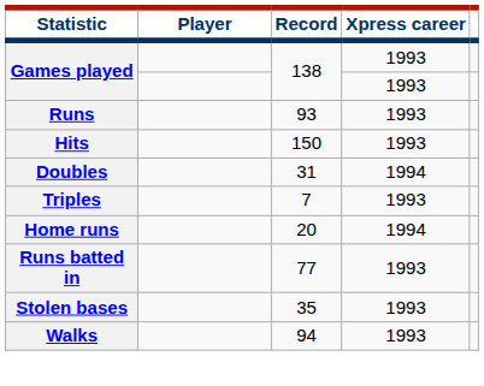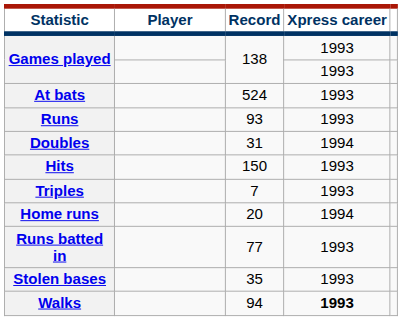+ row: At bats | 524 | 1993
rows swapped: Hits <-> Doubles
Walks | Xpress career: normal -> bold
